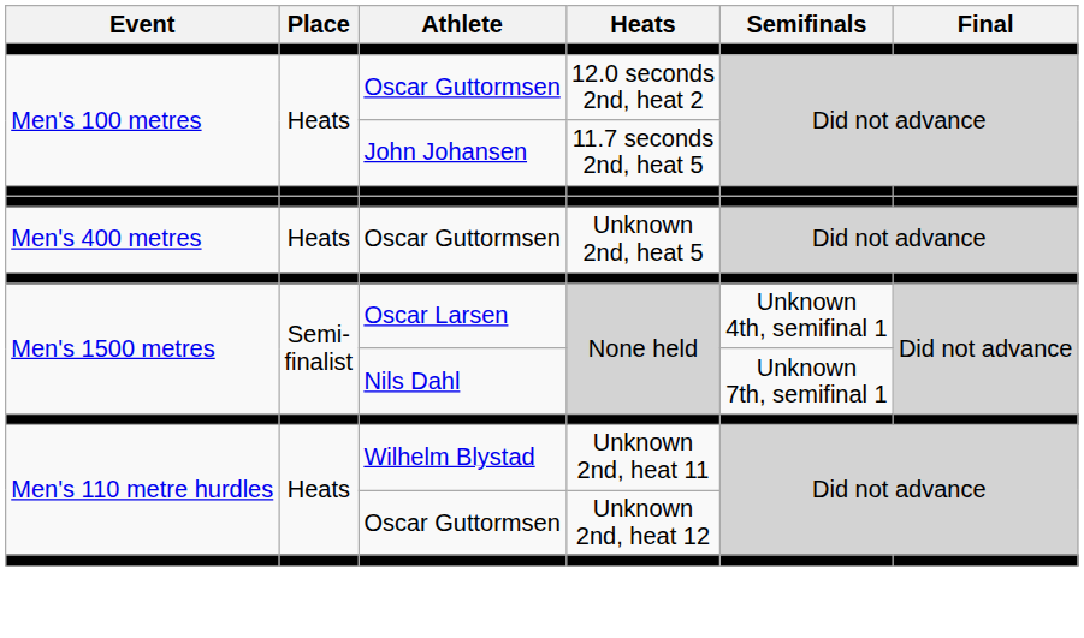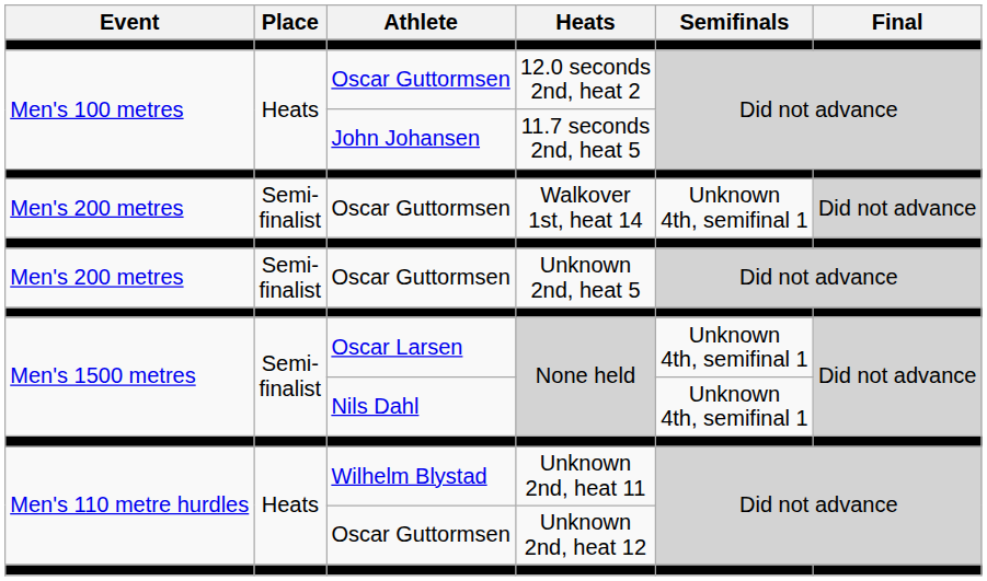+ row: Men's 200 metres | Semi- finalist | Oscar Guttormsen | Walkover 1st, heat 14 | Unknown 4th, semifinal 1 | Did not advance
Unknown 2nd, heat 5 | Event: Men's 400 metres -> Men's 200 metres
Unknown 2nd, heat 5 | Place: Heats -> Semi- finalist
Nils Dahl / None held | Semifinals: Unknown 7th, semifinal 1 -> Unknown 4th, semifinal 1
